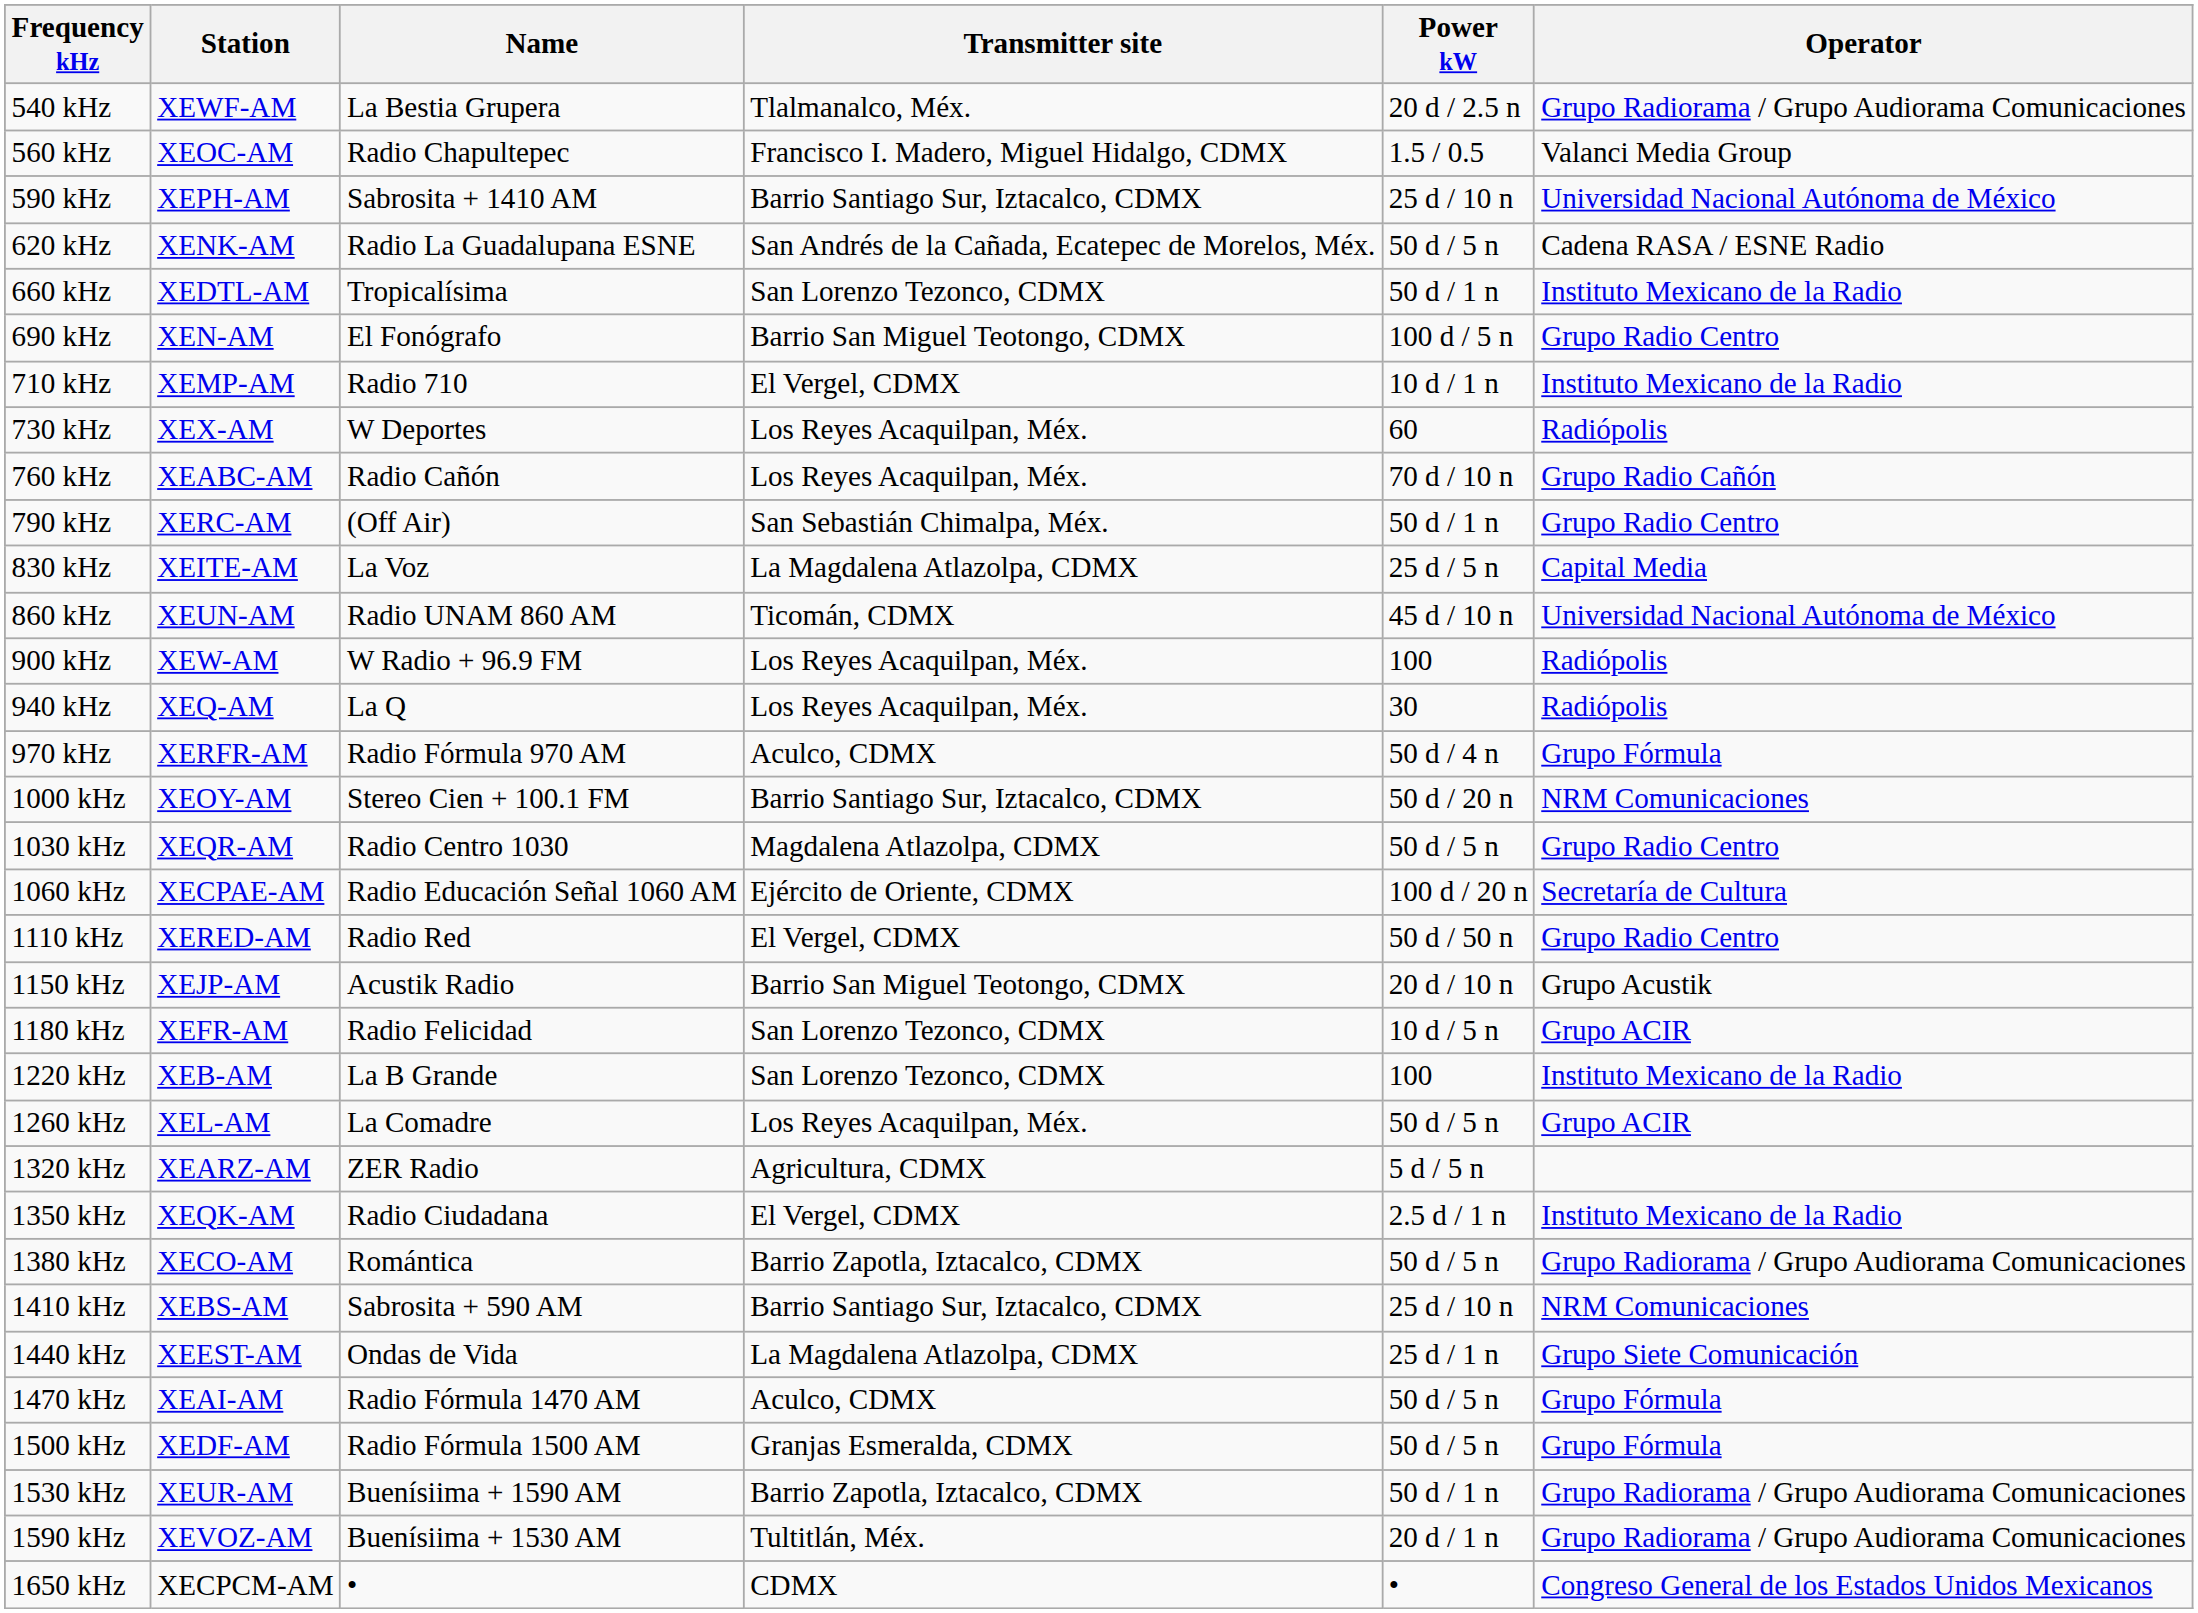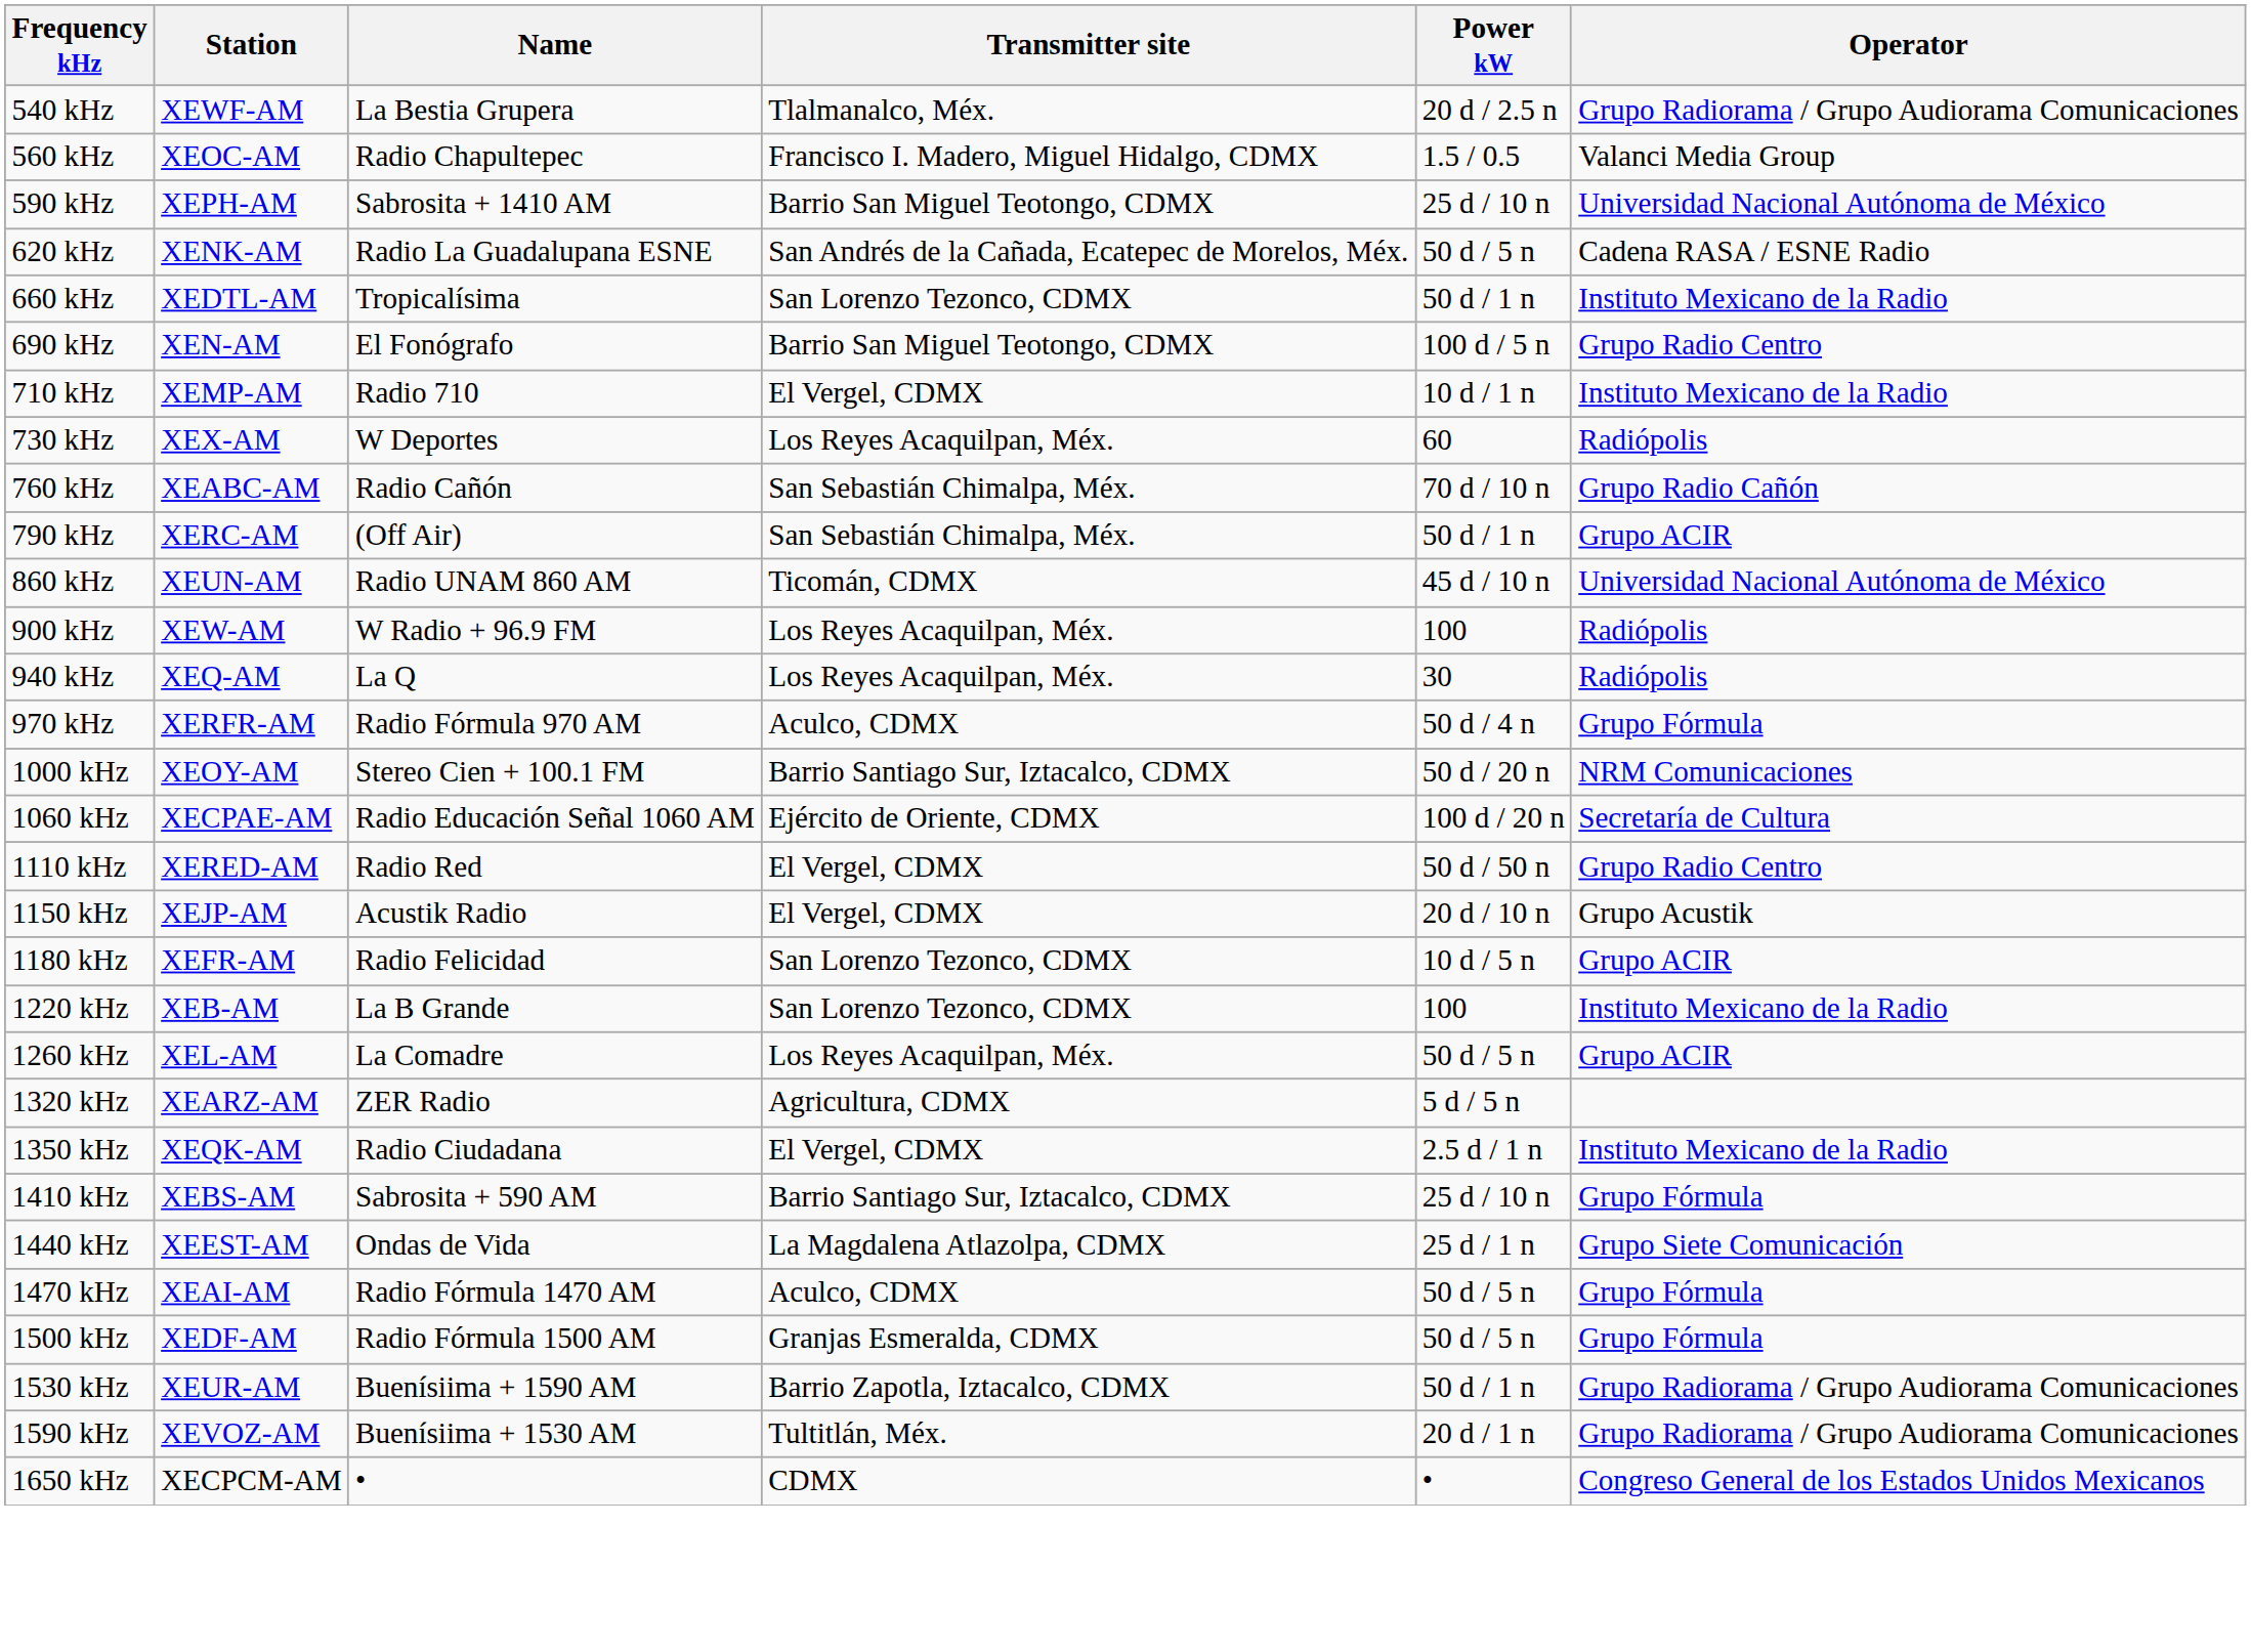590 kHz | Transmitter site: Barrio Santiago Sur, Iztacalco, CDMX -> Barrio San Miguel Teotongo, CDMX
760 kHz | Transmitter site: Los Reyes Acaquilpan, Méx. -> San Sebastián Chimalpa, Méx.
790 kHz | Operator: Grupo Radio Centro -> Grupo ACIR
- row: 830 kHz | XEITE-AM | La Voz | La Magdalena Atlazolpa, CDMX | 25 d / 5 n | Capital Media
- row: 1030 kHz | XEQR-AM | Radio Centro 1030 | Magdalena Atlazolpa, CDMX | 50 d / 5 n | Grupo Radio Centro
1150 kHz | Transmitter site: Barrio San Miguel Teotongo, CDMX -> El Vergel, CDMX
- row: 1380 kHz | XECO-AM | Romántica | Barrio Zapotla, Iztacalco, CDMX | 50 d / 5 n | Grupo Radiorama / Grupo Audiorama Comunicaciones
1410 kHz | Operator: NRM Comunicaciones -> Grupo Fórmula
